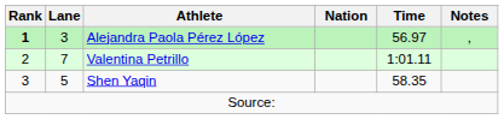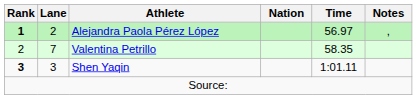Alejandra Paola Pérez López | Lane: 3 -> 2
Valentina Petrillo | Time: 1:01.11 -> 58.35
Shen Yaqin | Rank: normal -> bold
Shen Yaqin | Lane: 5 -> 3
Shen Yaqin | Time: 58.35 -> 1:01.11
